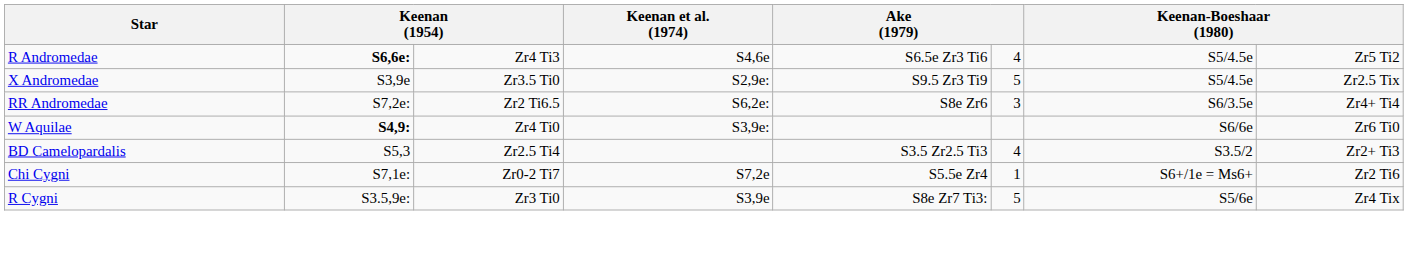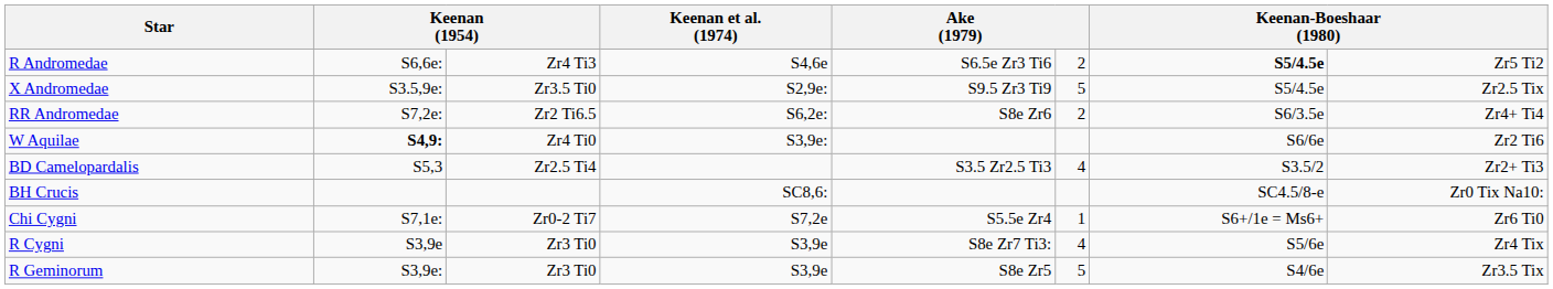R Andromedae | column 2: bold -> normal
R Andromedae | column 6: 4 -> 2
R Andromedae | column 7: normal -> bold
X Andromedae | column 2: S3,9e -> S3.5,9e:
RR Andromedae | column 6: 3 -> 2
W Aquilae | column 8: Zr6 Ti0 -> Zr2 Ti6
+ row: BH Crucis | SC8,6: | SC4.5/8-e | Zr0 Tix Na10:
Chi Cygni | column 8: Zr2 Ti6 -> Zr6 Ti0
R Cygni | column 2: S3.5,9e: -> S3,9e
R Cygni | column 6: 5 -> 4
+ row: R Geminorum | S3,9e: | Zr3 Ti0 | S3,9e | S8e Zr5 | 5 | S4/6e | Zr3.5 Tix
